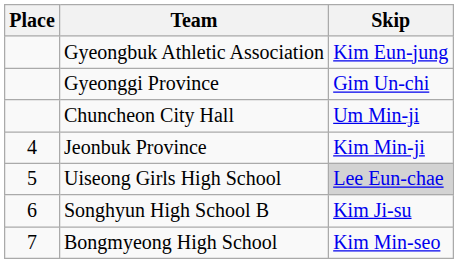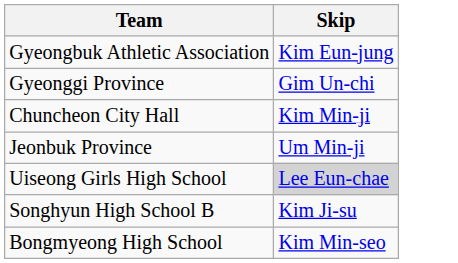- column: Place | 4 | 5 | 6 | 7
Chuncheon City Hall | Skip: Um Min-ji -> Kim Min-ji
Jeonbuk Province | Skip: Kim Min-ji -> Um Min-ji
